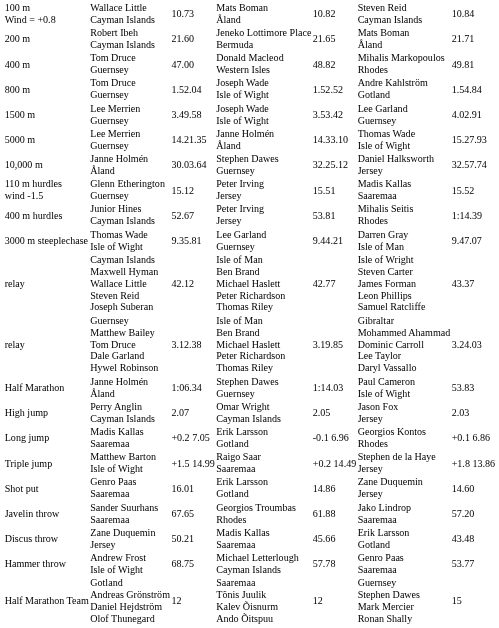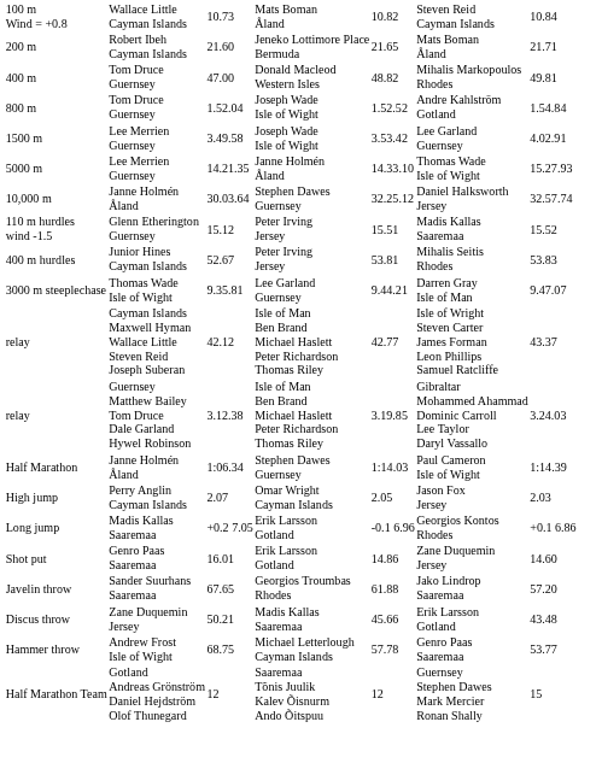400 m hurdles | column 7: 1:14.39 -> 53.83
Half Marathon | column 7: 53.83 -> 1:14.39
- row: Triple jump | Matthew Barton Isle of Wight | +1.5 14.99 | Raigo Saar Saaremaa | +0.2 14.49 | Stephen de la Haye Jersey | +1.8 13.86
